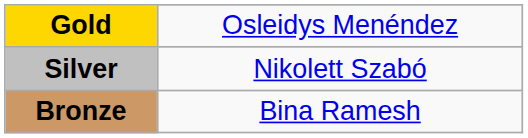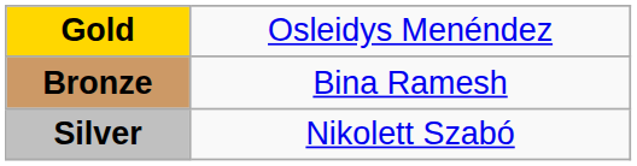rows swapped: Silver <-> Bronze
